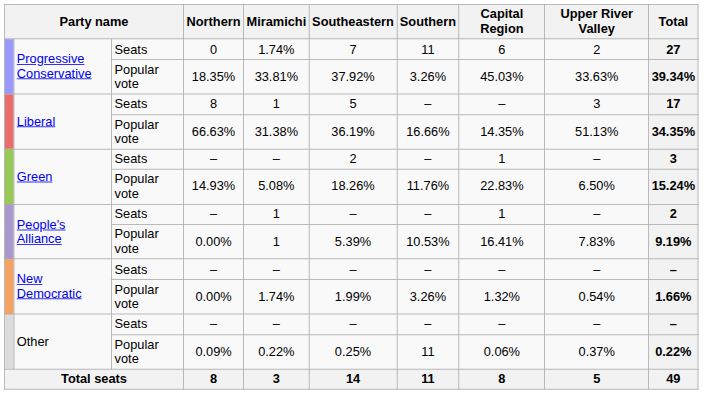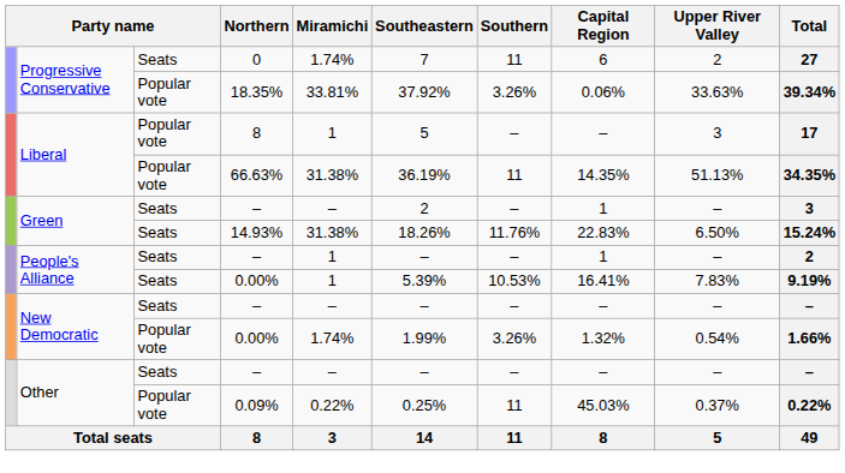18.35% | Capital Region: 45.03% -> 0.06%
Liberal / 8 | column 3: Seats -> Popular vote
66.63% | Southern: 16.66% -> 11
14.93% | column 3: Popular vote -> Seats
14.93% | Miramichi: 5.08% -> 31.38%
People's Alliance / 0.00% | column 3: Popular vote -> Seats
0.09% | Capital Region: 0.06% -> 45.03%
